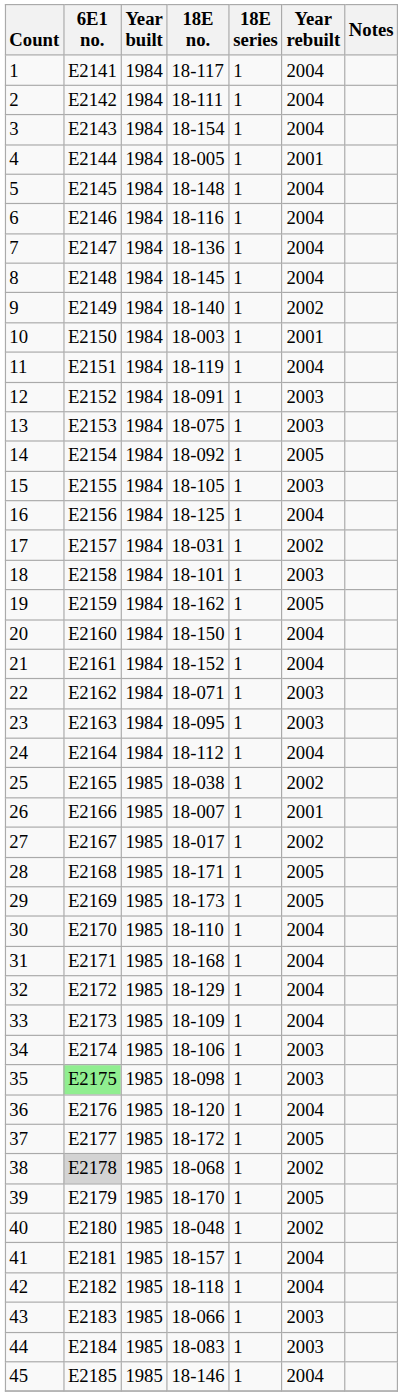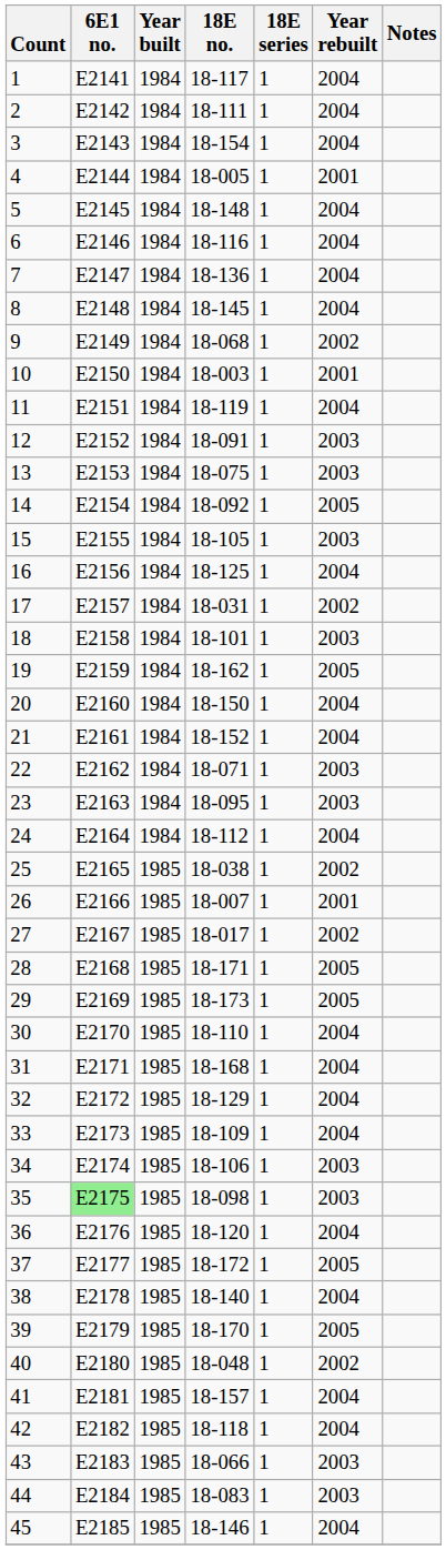9 | 18E no.: 18-140 -> 18-068
38 | 6E1 no.: lightgrey background -> no background
38 | 18E no.: 18-068 -> 18-140
38 | Year rebuilt: 2002 -> 2004
